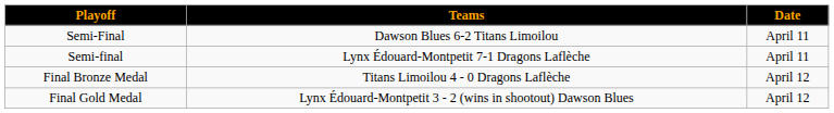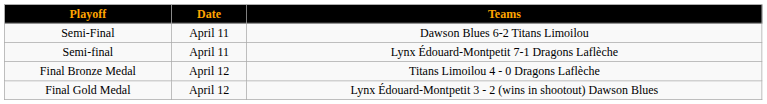columns swapped: Date <-> Teams
